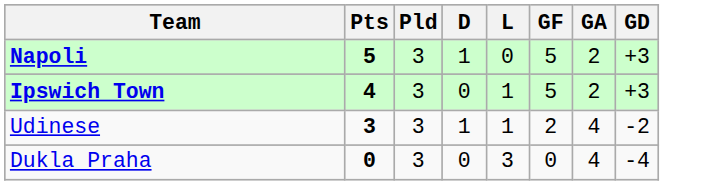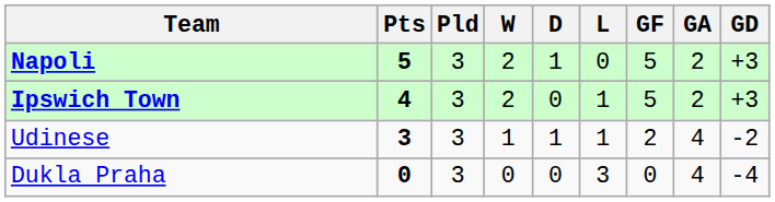+ column: W | 2 | 2 | 1 | 0
